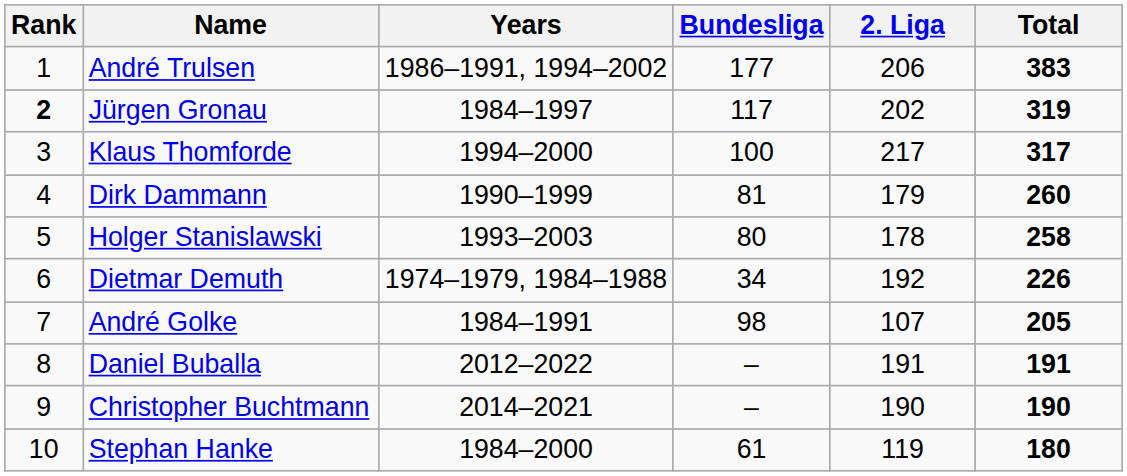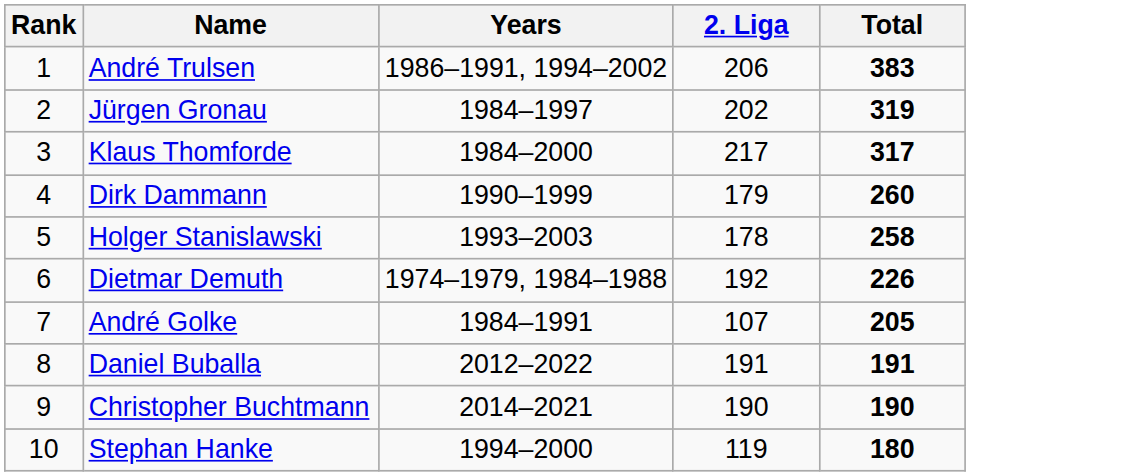- column: Bundesliga | 177 | 117 | 100 | 81 | 80 | 34 | 98 | – | – | 61
Jürgen Gronau | Rank: bold -> normal
Klaus Thomforde | Years: 1994–2000 -> 1984–2000
Stephan Hanke | Years: 1984–2000 -> 1994–2000
